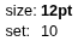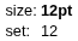set: | column 2: 10 -> 12
